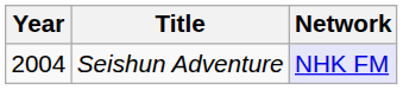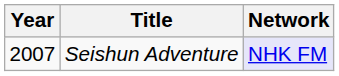Seishun Adventure | Year: 2004 -> 2007
